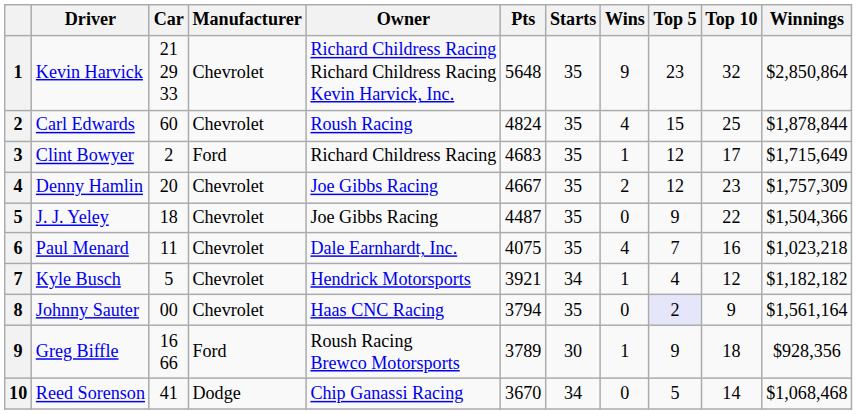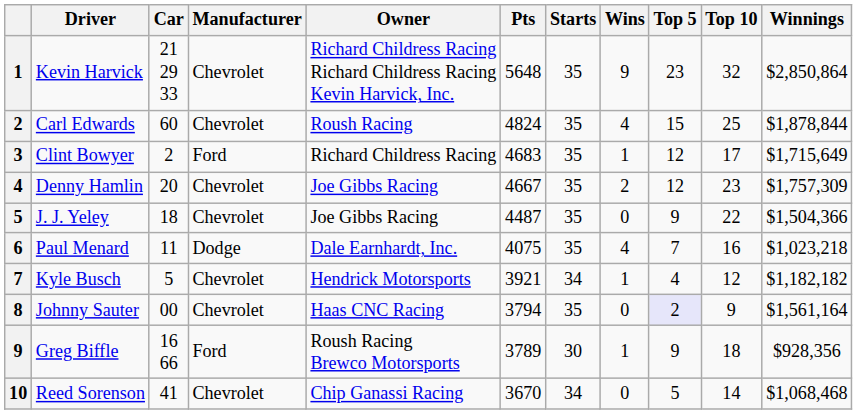Paul Menard | Manufacturer: Chevrolet -> Dodge
Reed Sorenson | Manufacturer: Dodge -> Chevrolet
